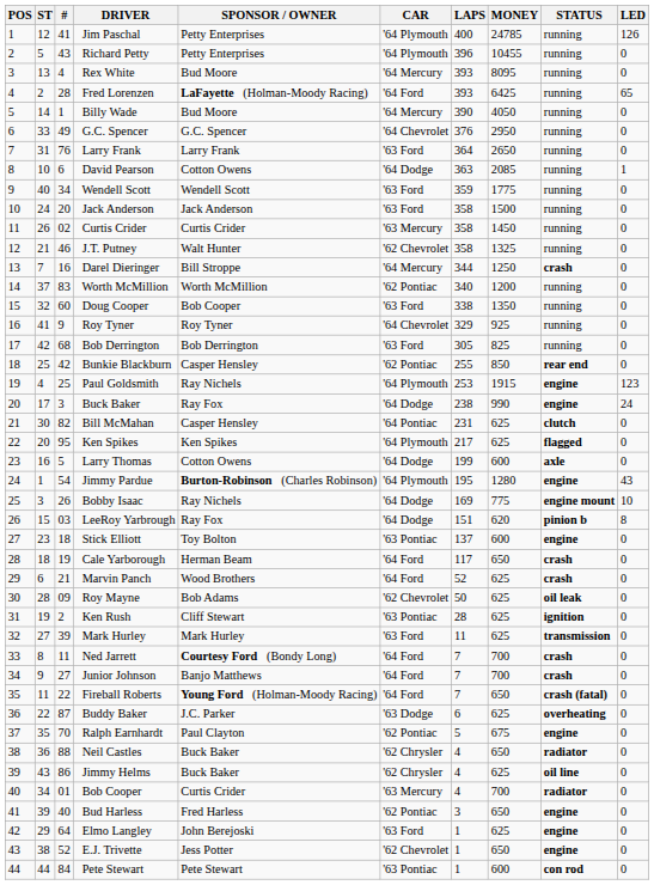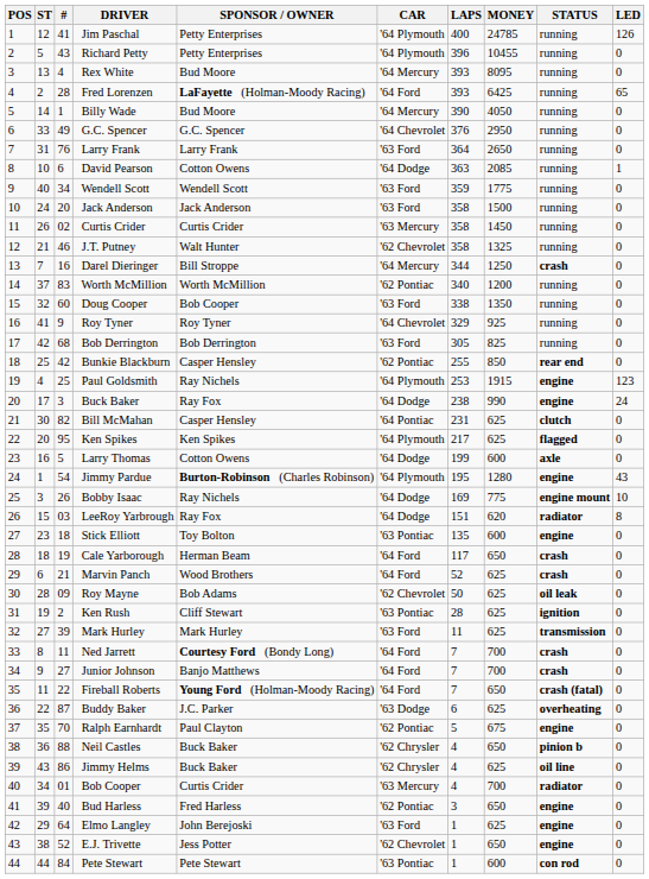LeeRoy Yarbrough | STATUS: pinion b -> radiator
Stick Elliott | LAPS: 137 -> 135
Neil Castles | STATUS: radiator -> pinion b
